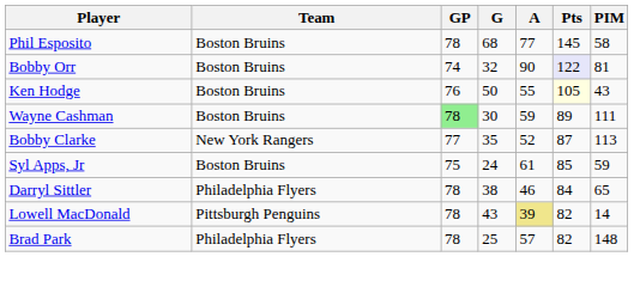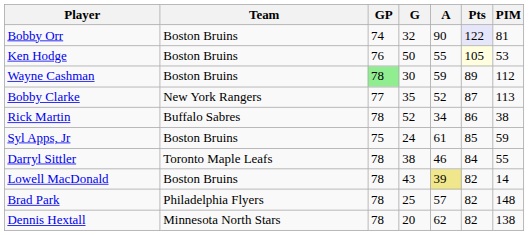- row: Phil Esposito | Boston Bruins | 78 | 68 | 77 | 145 | 58
Ken Hodge | PIM: 43 -> 53
Wayne Cashman | PIM: 111 -> 112
+ row: Rick Martin | Buffalo Sabres | 78 | 52 | 34 | 86 | 38
Darryl Sittler | Team: Philadelphia Flyers -> Toronto Maple Leafs
Darryl Sittler | PIM: 65 -> 55
Lowell MacDonald | Team: Pittsburgh Penguins -> Boston Bruins
+ row: Dennis Hextall | Minnesota North Stars | 78 | 20 | 62 | 82 | 138
